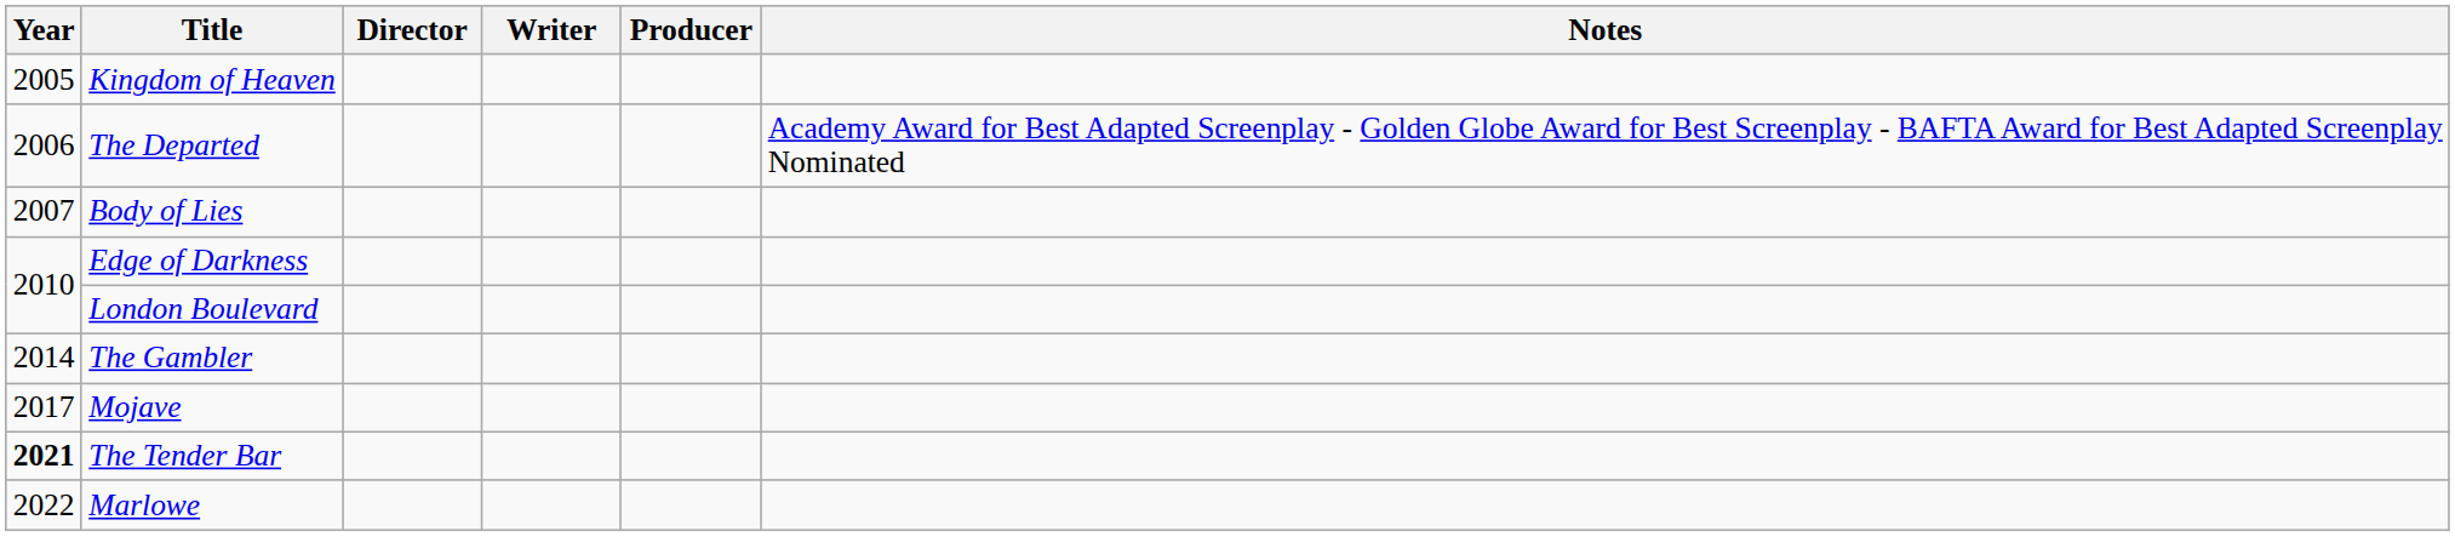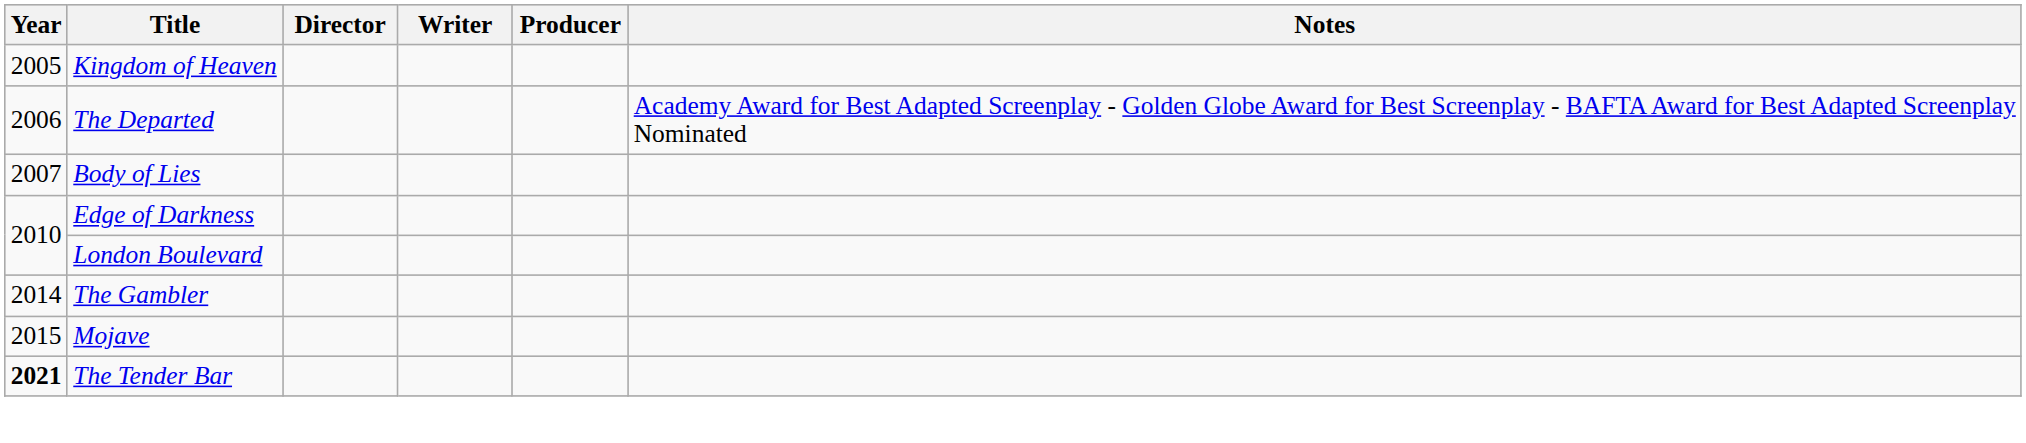Mojave | Year: 2017 -> 2015
- row: 2022 | Marlowe
